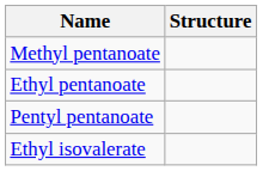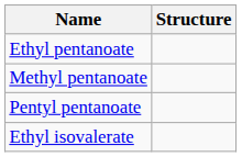rows swapped: Methyl pentanoate <-> Ethyl pentanoate
